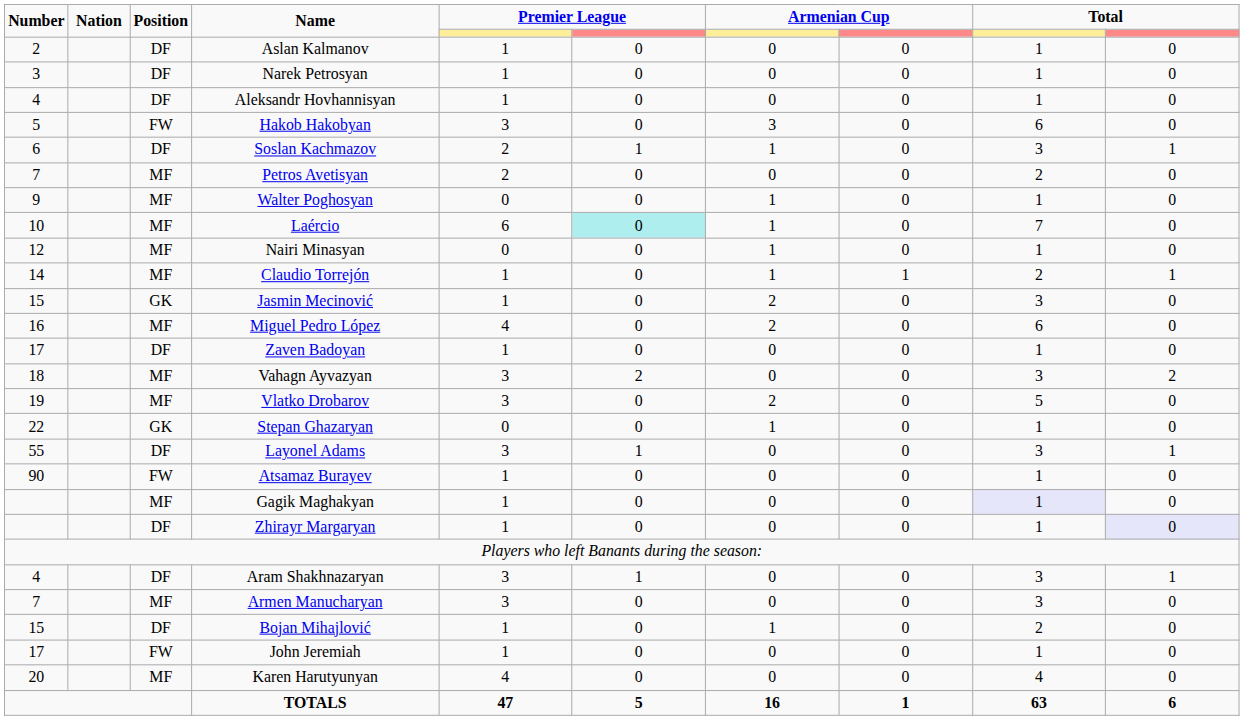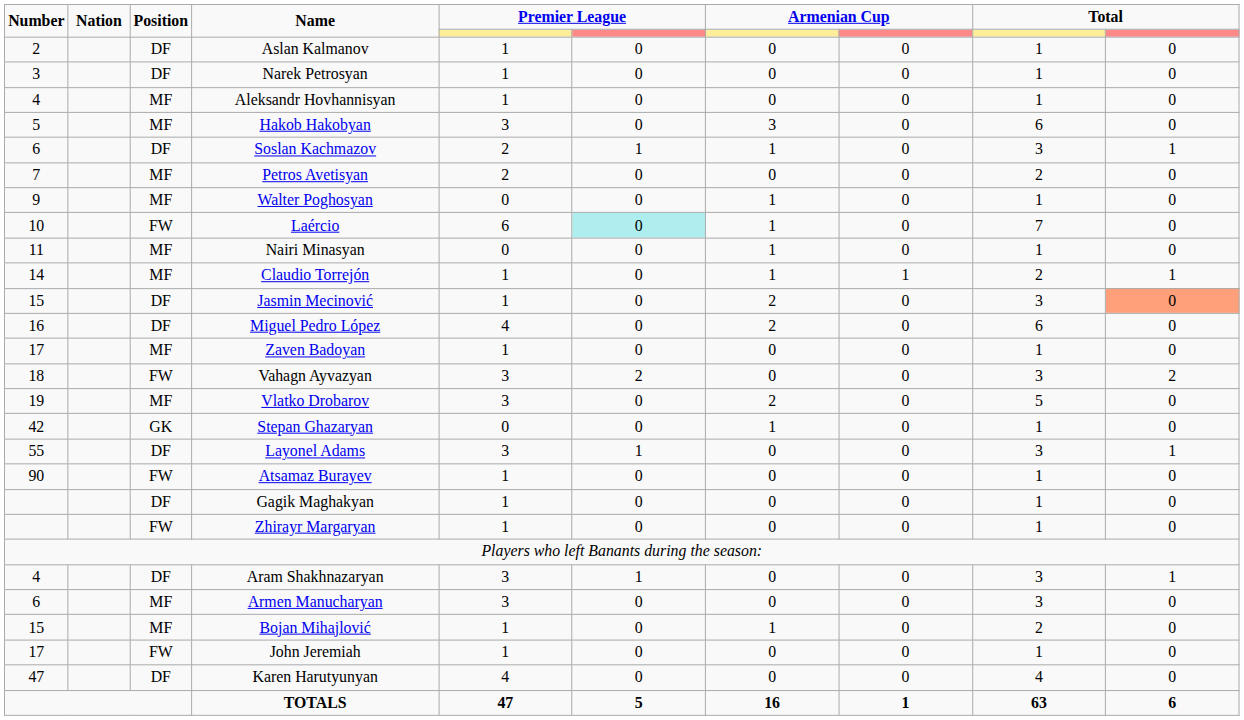Aleksandr Hovhannisyan | Position: DF -> MF
Hakob Hakobyan | Position: FW -> MF
Laércio | Position: MF -> FW
Nairi Minasyan | Number: 12 -> 11
Jasmin Mecinović | Position: GK -> DF
Jasmin Mecinović | column 10: no background -> lightsalmon background
Miguel Pedro López | Position: MF -> DF
Zaven Badoyan | Position: DF -> MF
Vahagn Ayvazyan | Position: MF -> FW
Stepan Ghazaryan | Number: 22 -> 42
Gagik Maghakyan | Position: MF -> DF
Gagik Maghakyan | column 9: lavender background -> no background
Zhirayr Margaryan | Position: DF -> FW
Zhirayr Margaryan | column 10: lavender background -> no background
Armen Manucharyan | Number: 7 -> 6
Bojan Mihajlović | Position: DF -> MF
Karen Harutyunyan | Number: 20 -> 47
Karen Harutyunyan | Position: MF -> DF
